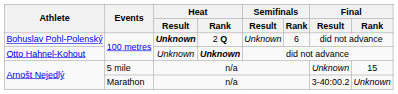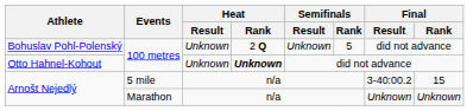Bohuslav Pohl-Polenský | Heat / Result: bold -> normal
Bohuslav Pohl-Polenský | Semifinals / Rank: 6 -> 5
Arnošt Nejedlý / 5 mile | Final / Result: Unknown -> 3-40:00.2
Arnošt Nejedlý / Marathon | Final / Result: 3-40:00.2 -> Unknown
